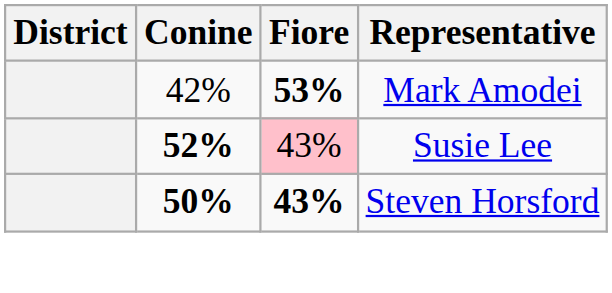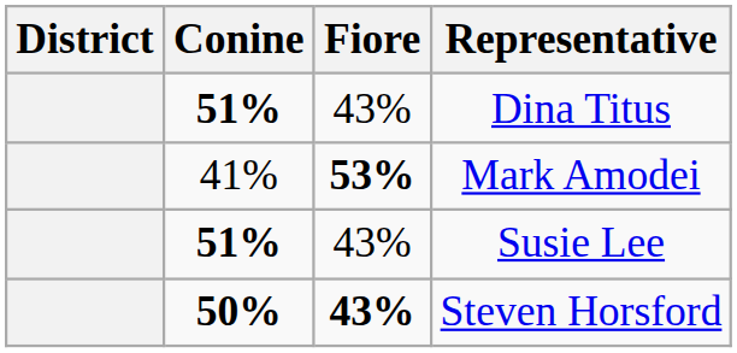+ row: 51% | 43% | Dina Titus
Mark Amodei | Conine: 42% -> 41%
Susie Lee | Conine: 52% -> 51%
Susie Lee | Fiore: pink background -> no background
